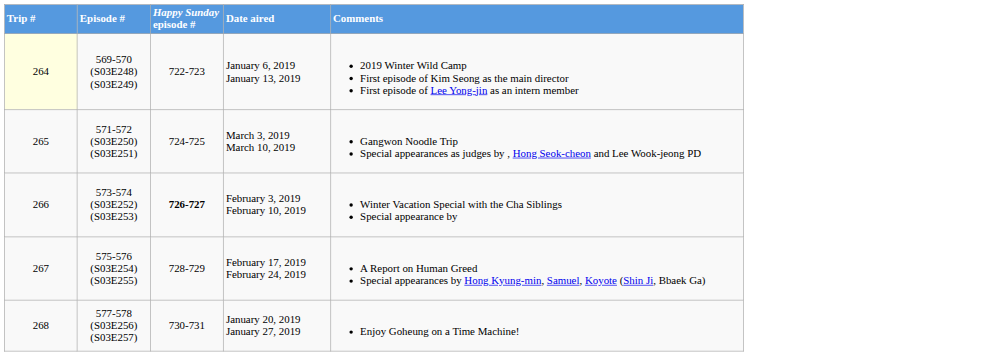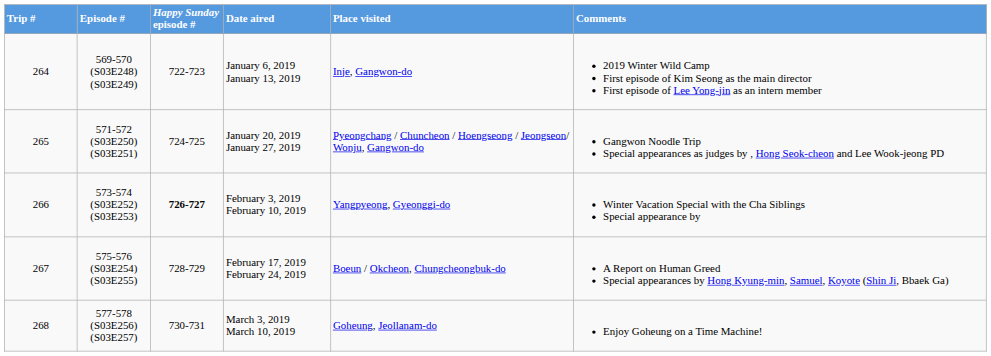+ column: Place visited | Inje, Gangwon-do | Pyeongchang / Chuncheon / Hoengseong / Jeongseon/ Wonju, Gangwon-do | Yangpyeong, Gyeonggi-do | Boeun / Okcheon, Chungcheongbuk-do | Goheung, Jeollanam-do
569-570 (S03E248) (S03E249) | Trip #: lightyellow background -> no background
571-572 (S03E250) (S03E251) | Date aired: March 3, 2019 March 10, 2019 -> January 20, 2019 January 27, 2019
577-578 (S03E256) (S03E257) | Date aired: January 20, 2019 January 27, 2019 -> March 3, 2019 March 10, 2019
